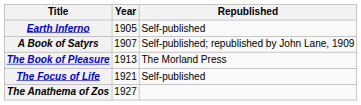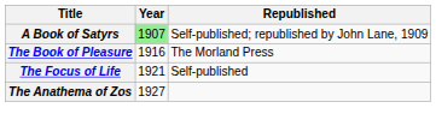- row: Earth Inferno | 1905 | Self-published
A Book of Satyrs | Year: no background -> lightgreen background
The Book of Pleasure | Year: 1913 -> 1916
